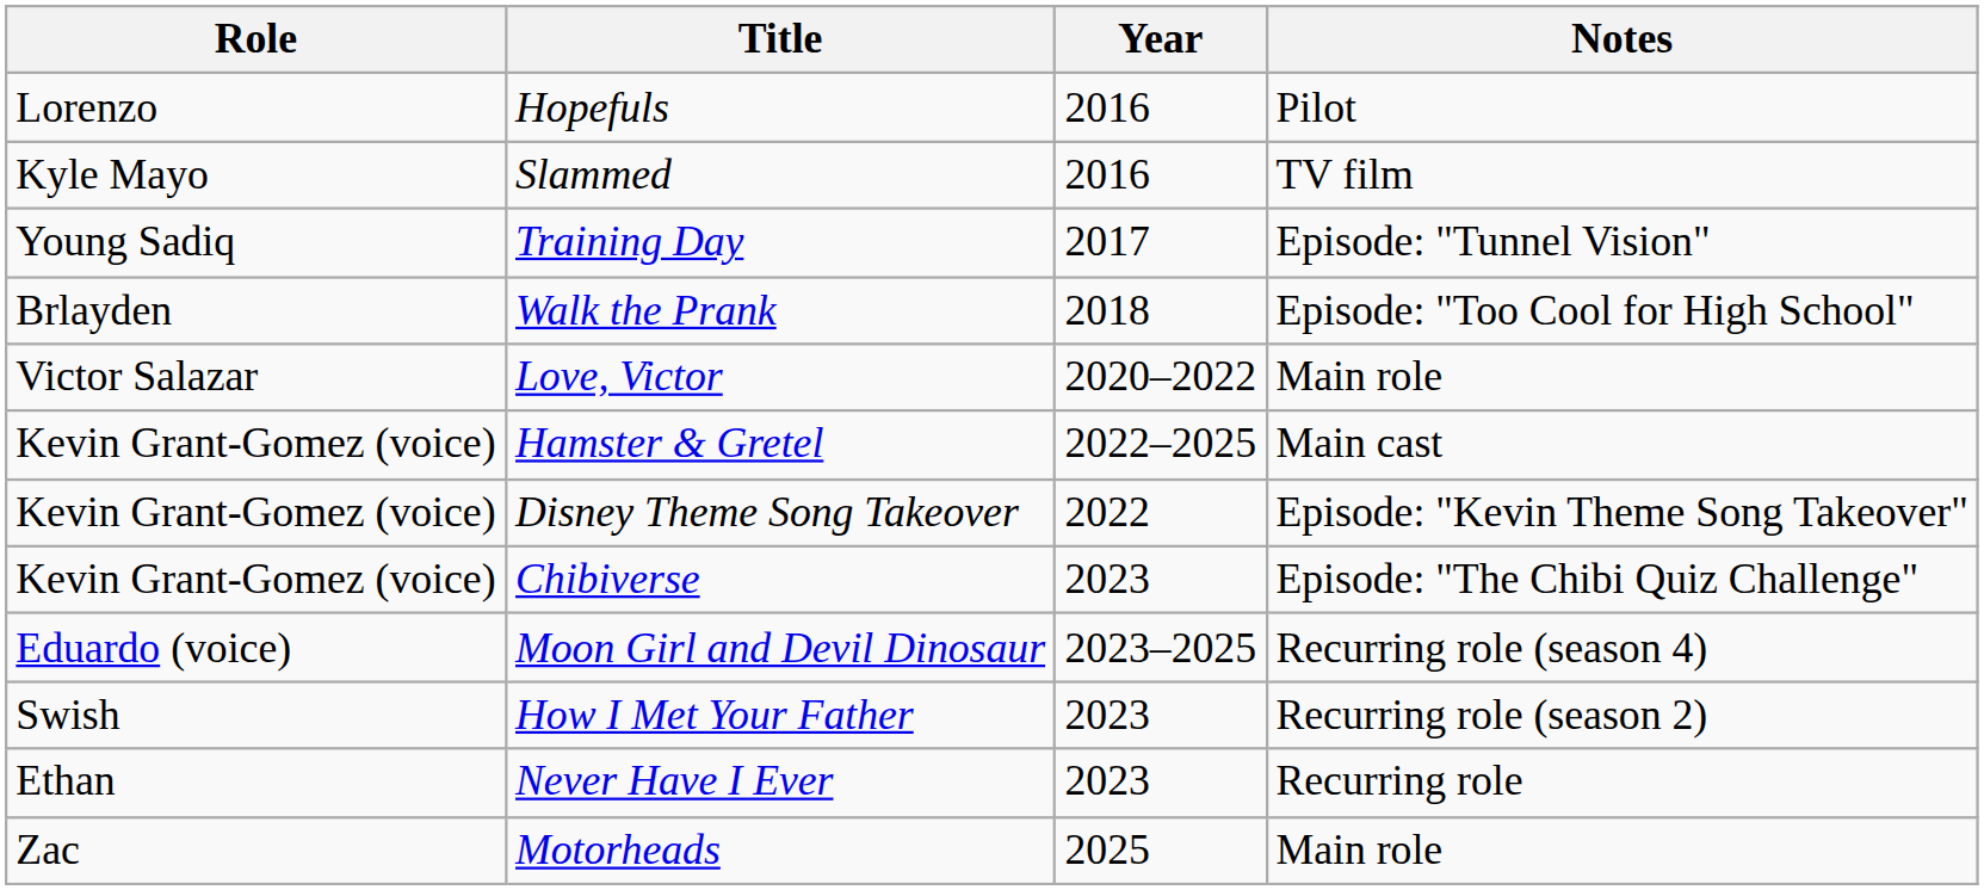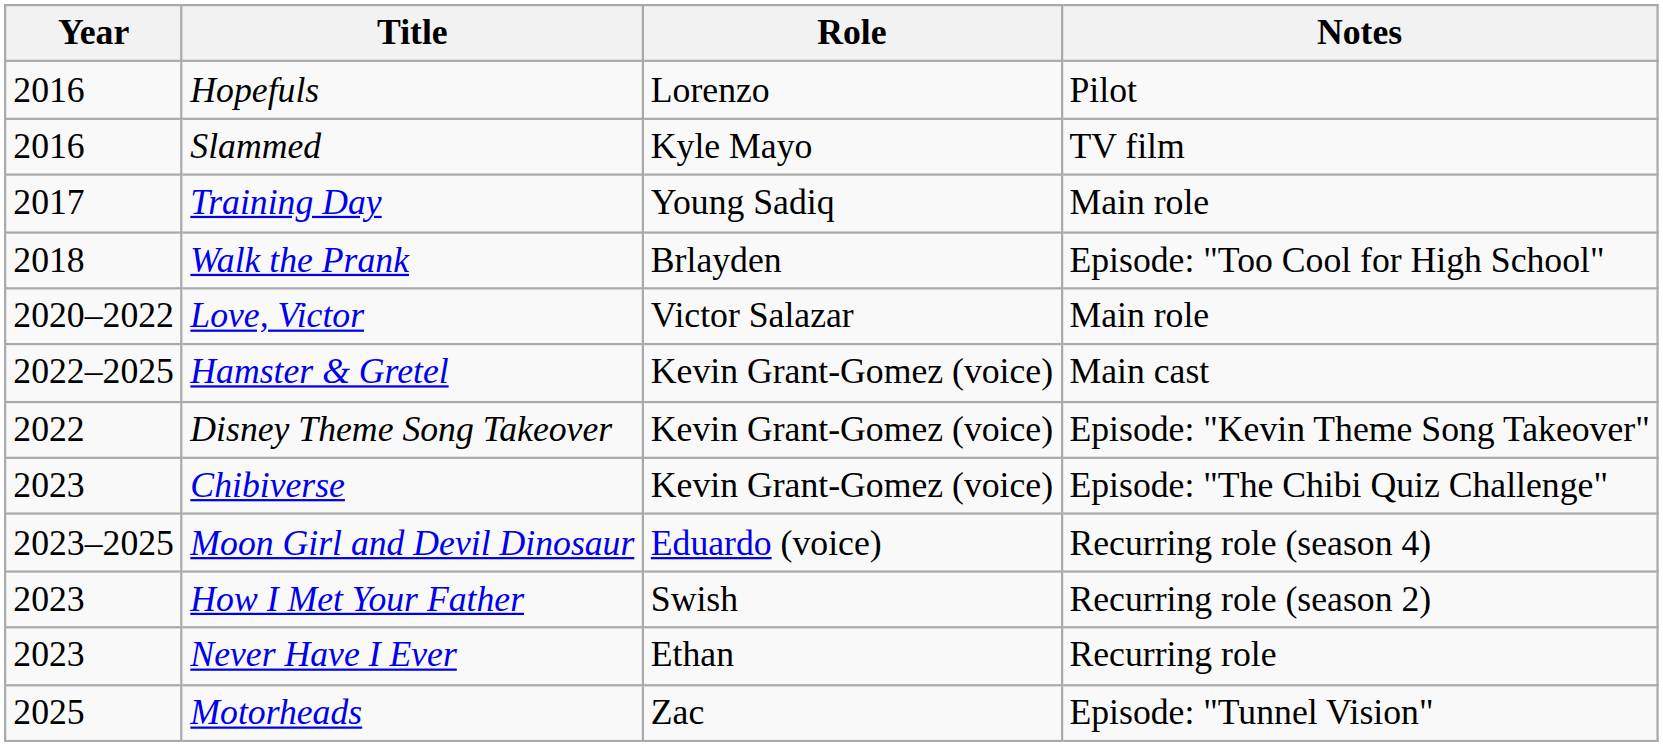columns swapped: Year <-> Role
Training Day | Notes: Episode: "Tunnel Vision" -> Main role
Motorheads | Notes: Main role -> Episode: "Tunnel Vision"
